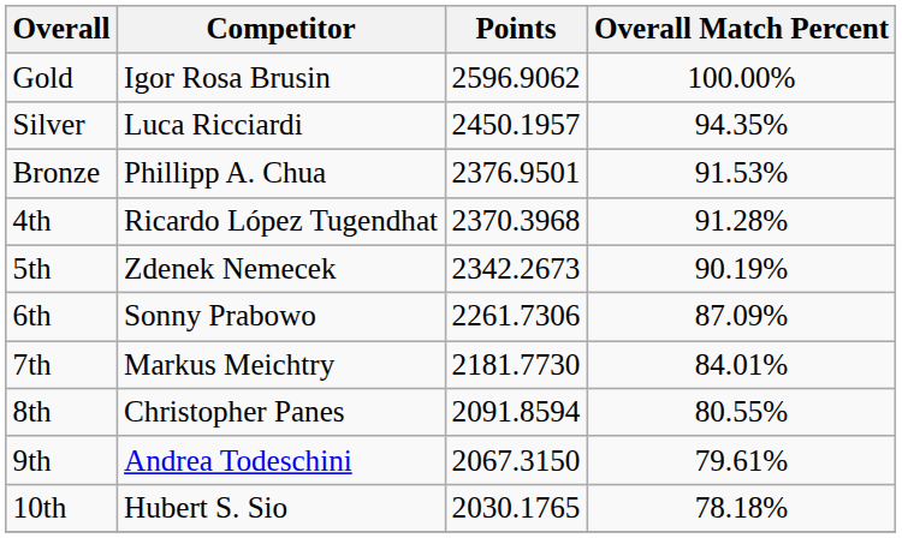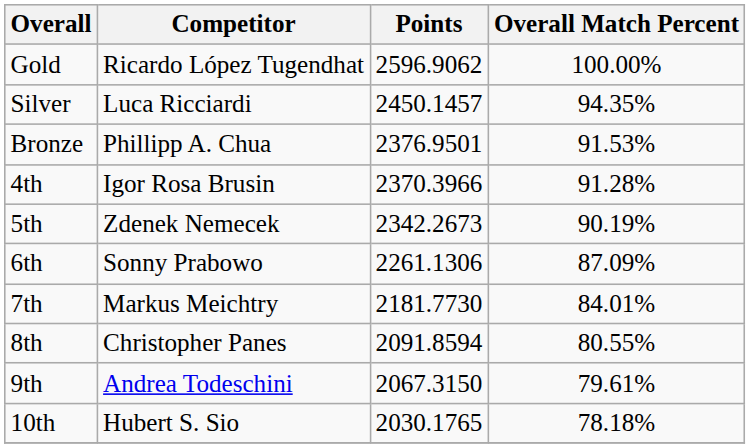Gold | Competitor: Igor Rosa Brusin -> Ricardo López Tugendhat
Silver | Points: 2450.1957 -> 2450.1457
4th | Competitor: Ricardo López Tugendhat -> Igor Rosa Brusin
4th | Points: 2370.3968 -> 2370.3966
6th | Points: 2261.7306 -> 2261.1306
